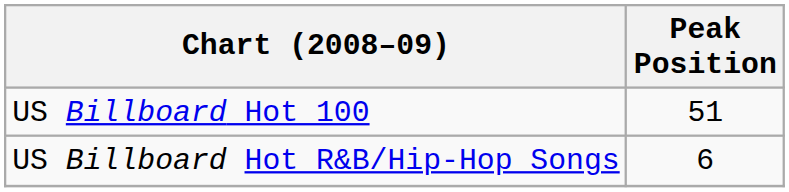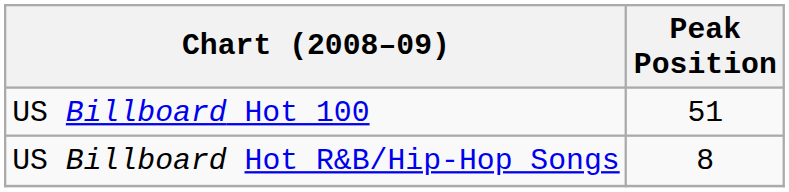US Billboard Hot R&B/Hip-Hop Songs | Peak Position: 6 -> 8
